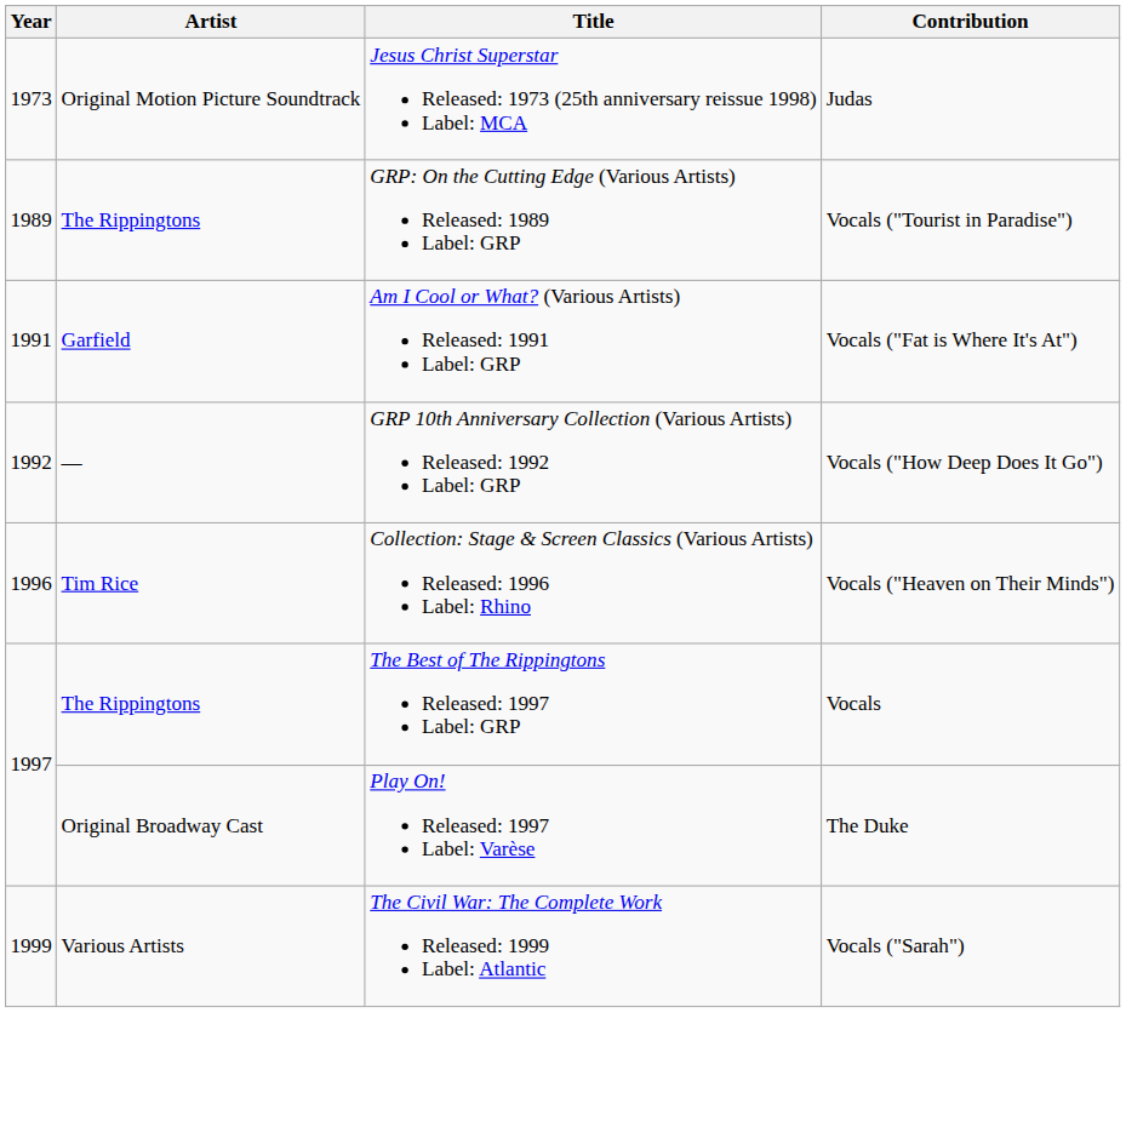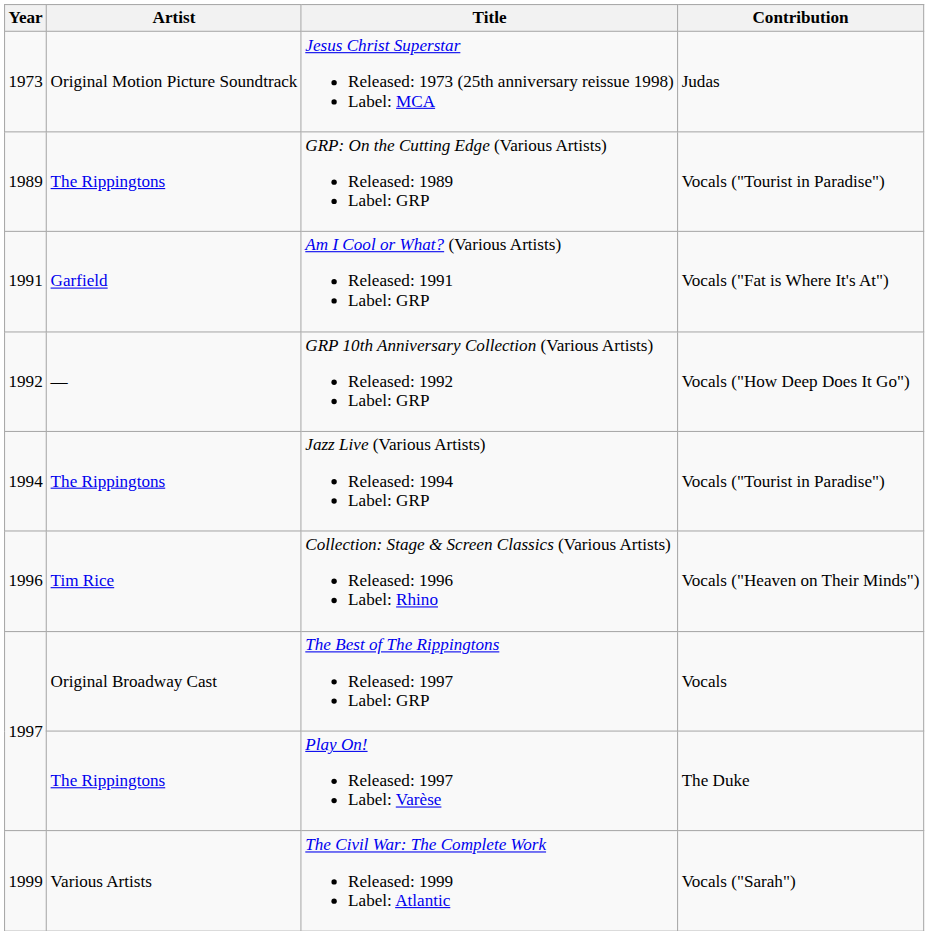+ row: 1994 | The Rippingtons | Jazz Live (Various Artists) Released: 1994 Label: GRP | Vocals ("Tourist in Paradise")
The Best of The Rippingtons Released: 1997 Label: GRP | Artist: The Rippingtons -> Original Broadway Cast
Play On! Released: 1997 Label: Varèse | Artist: Original Broadway Cast -> The Rippingtons
